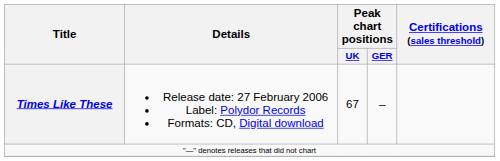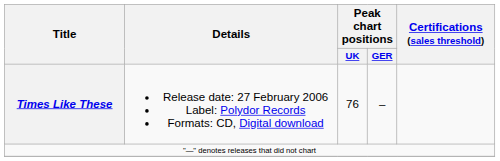Times Like These | Peak chart positions / UK: 67 -> 76
